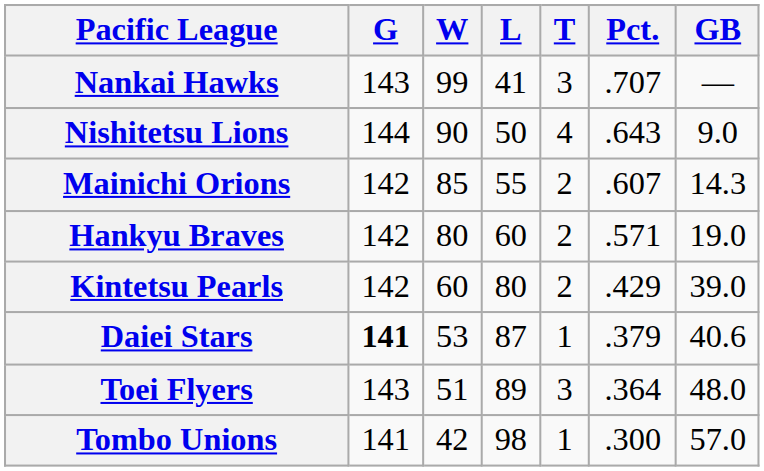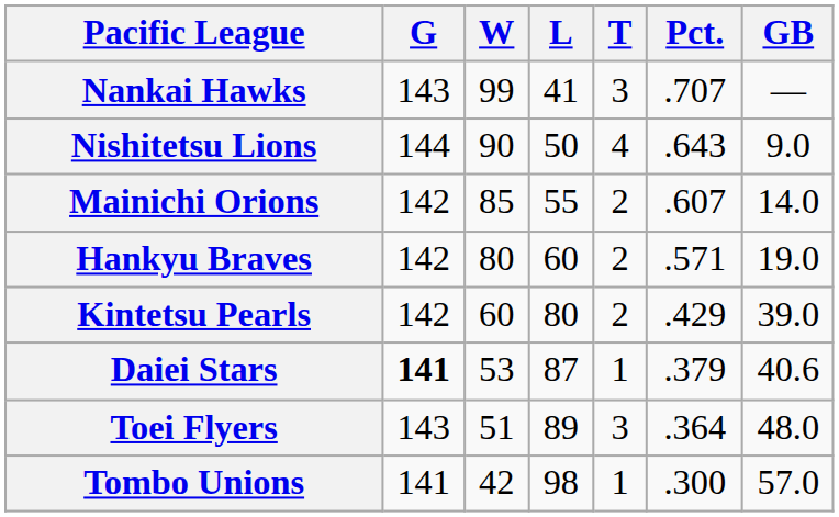Mainichi Orions | GB: 14.3 -> 14.0
